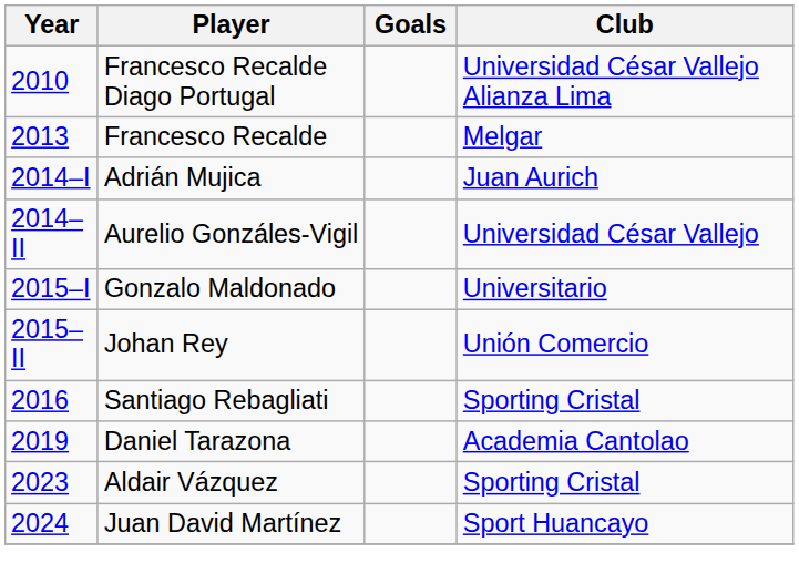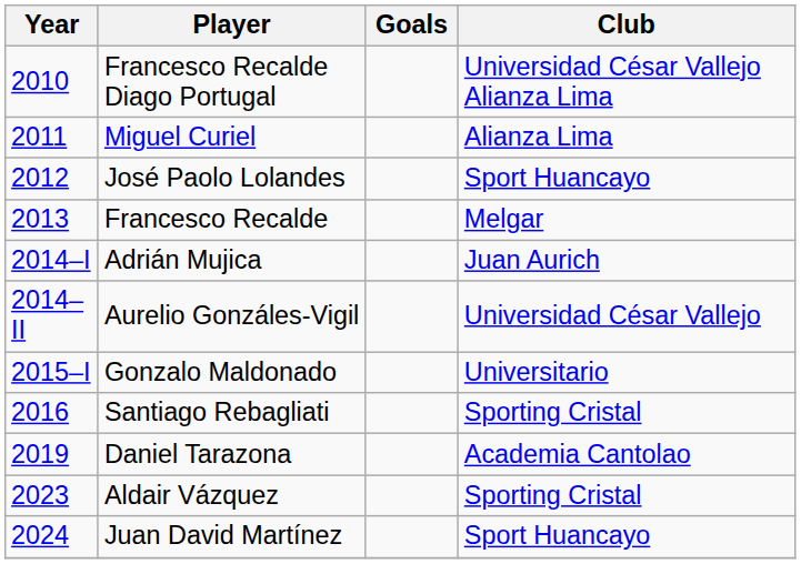+ row: 2011 | Miguel Curiel | Alianza Lima
+ row: 2012 | José Paolo Lolandes | Sport Huancayo
- row: 2015–II | Johan Rey | Unión Comercio
